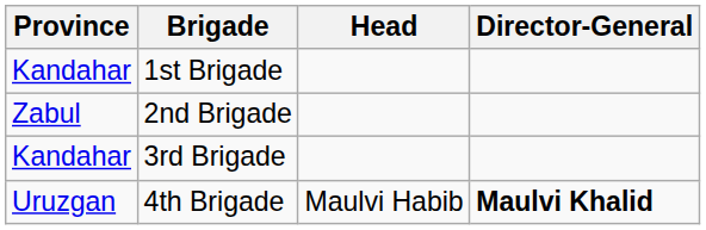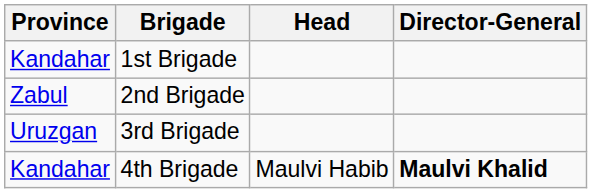3rd Brigade | Province: Kandahar -> Uruzgan
4th Brigade | Province: Uruzgan -> Kandahar
